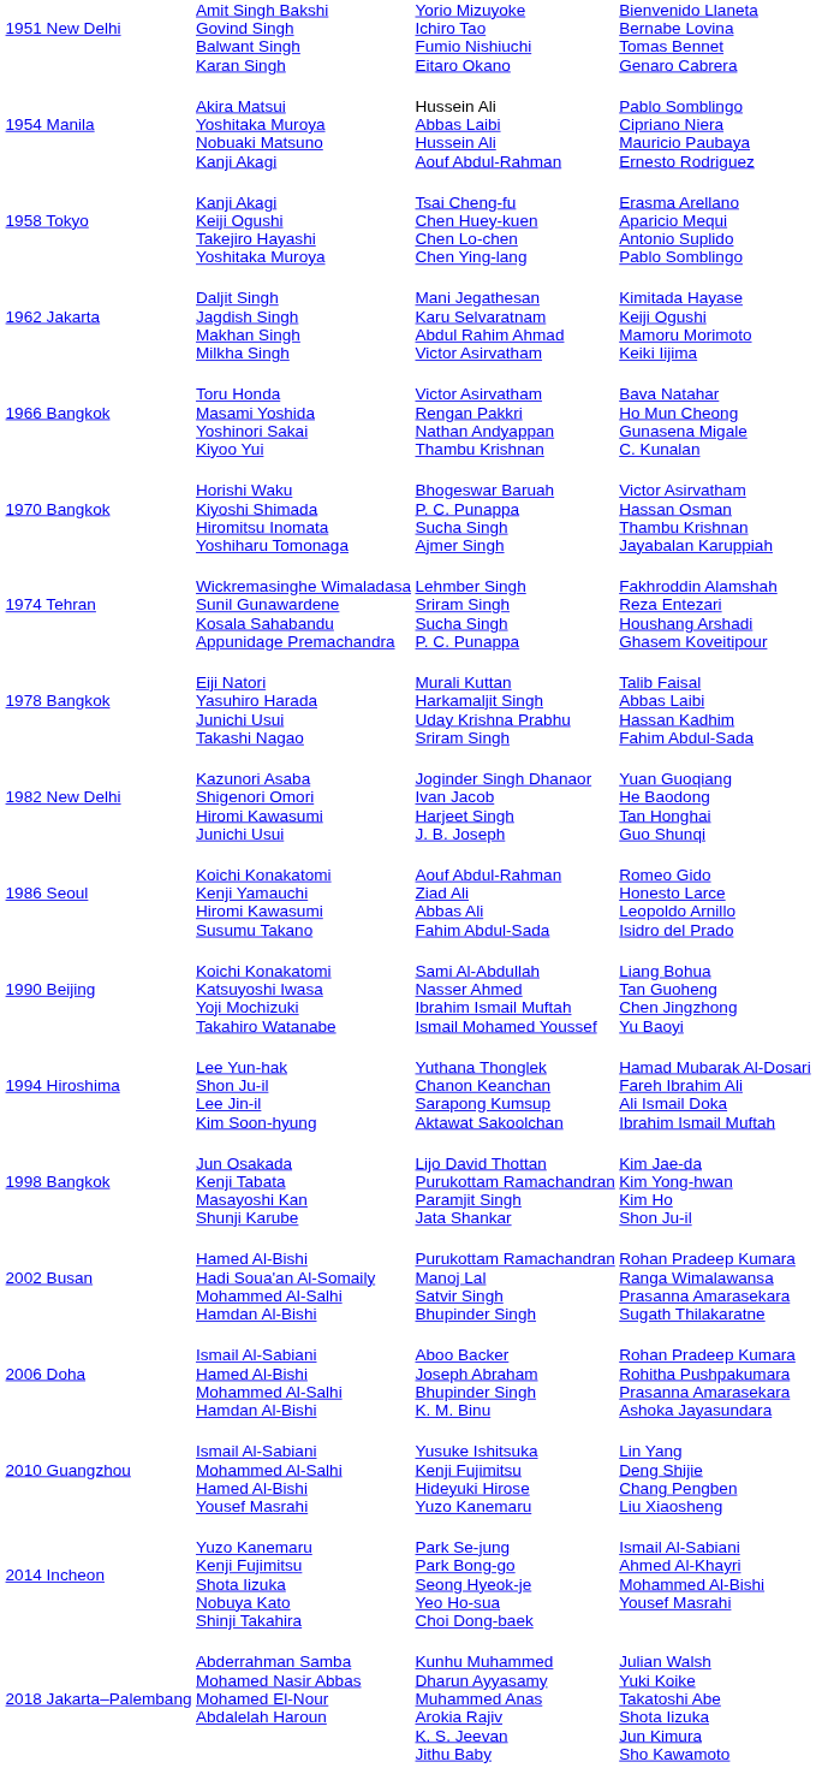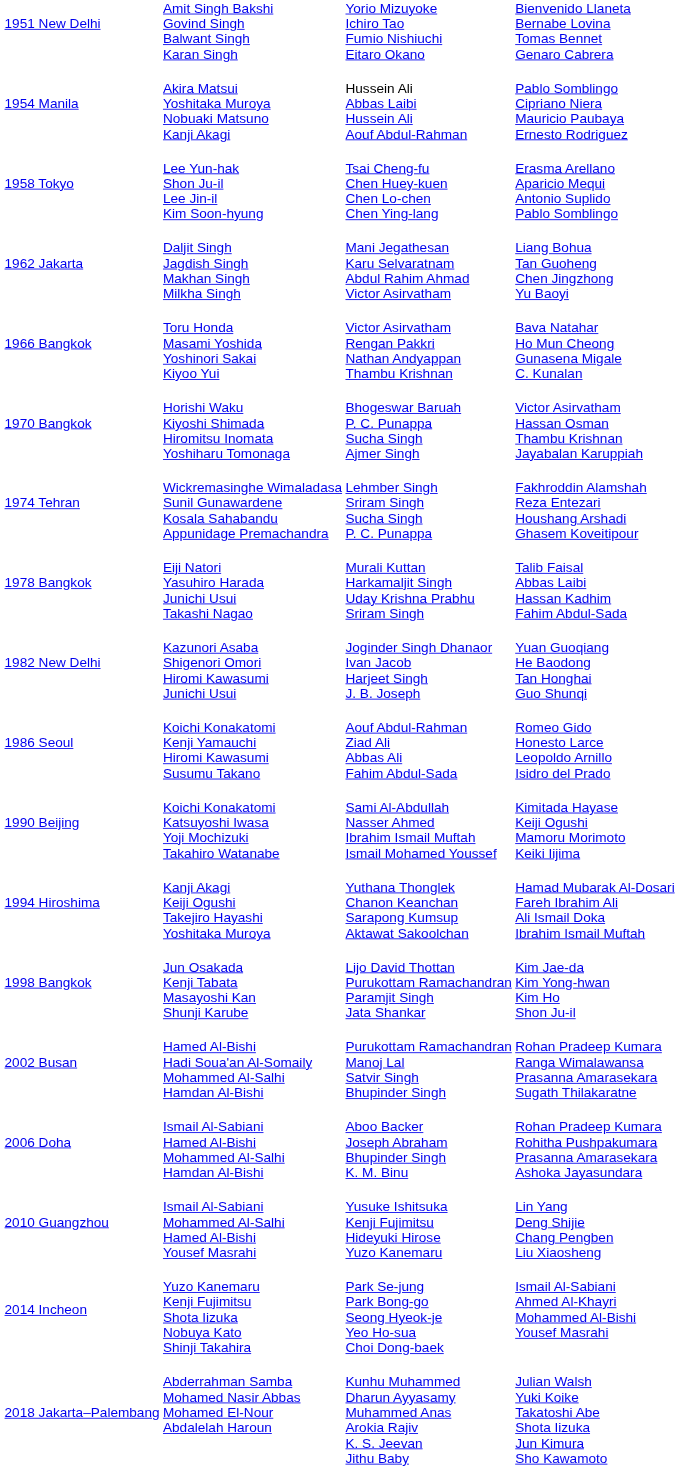1958 Tokyo | column 2: Kanji Akagi Keiji Ogushi Takejiro Hayashi Yoshitaka Muroya -> Lee Yun-hak Shon Ju-il Lee Jin-il Kim Soon-hyung
1962 Jakarta | column 4: Kimitada Hayase Keiji Ogushi Mamoru Morimoto Keiki Iijima -> Liang Bohua Tan Guoheng Chen Jingzhong Yu Baoyi
1990 Beijing | column 4: Liang Bohua Tan Guoheng Chen Jingzhong Yu Baoyi -> Kimitada Hayase Keiji Ogushi Mamoru Morimoto Keiki Iijima
1994 Hiroshima | column 2: Lee Yun-hak Shon Ju-il Lee Jin-il Kim Soon-hyung -> Kanji Akagi Keiji Ogushi Takejiro Hayashi Yoshitaka Muroya
